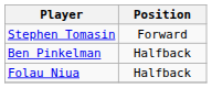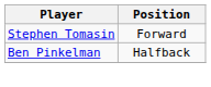- row: Folau Niua | Halfback
